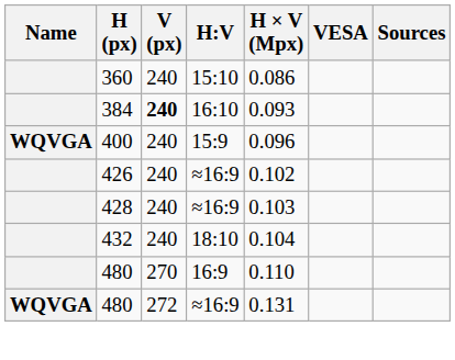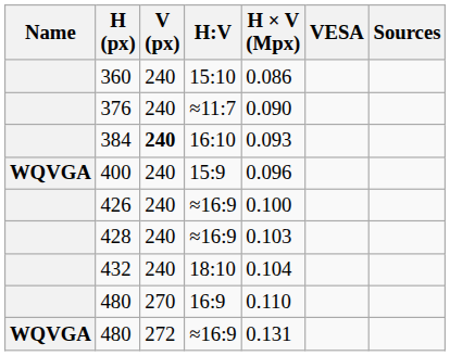+ row: 376 | 240 | ≈11:7 | 0.090
426 | H × V (Mpx): 0.102 -> 0.100
